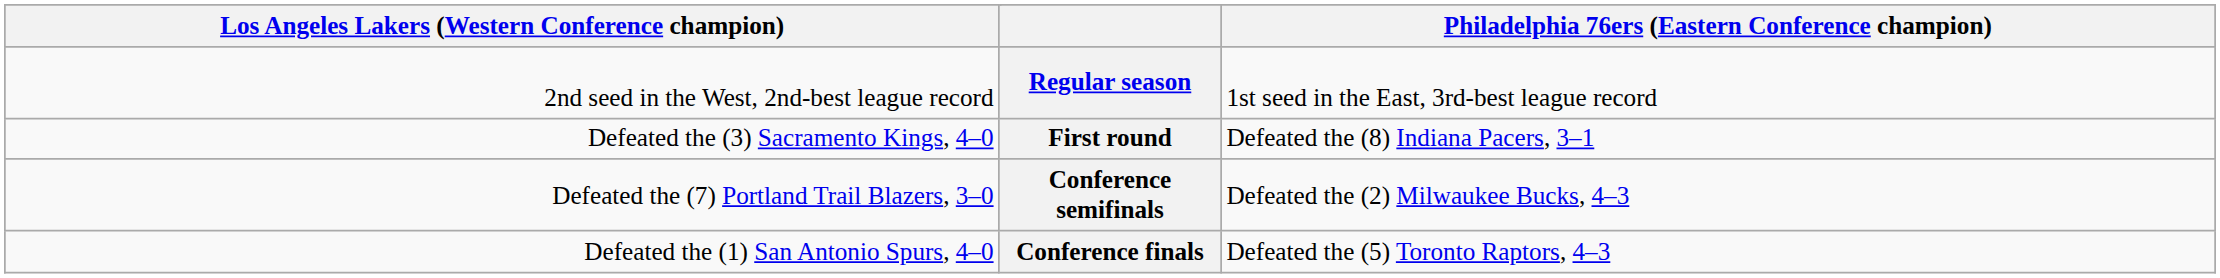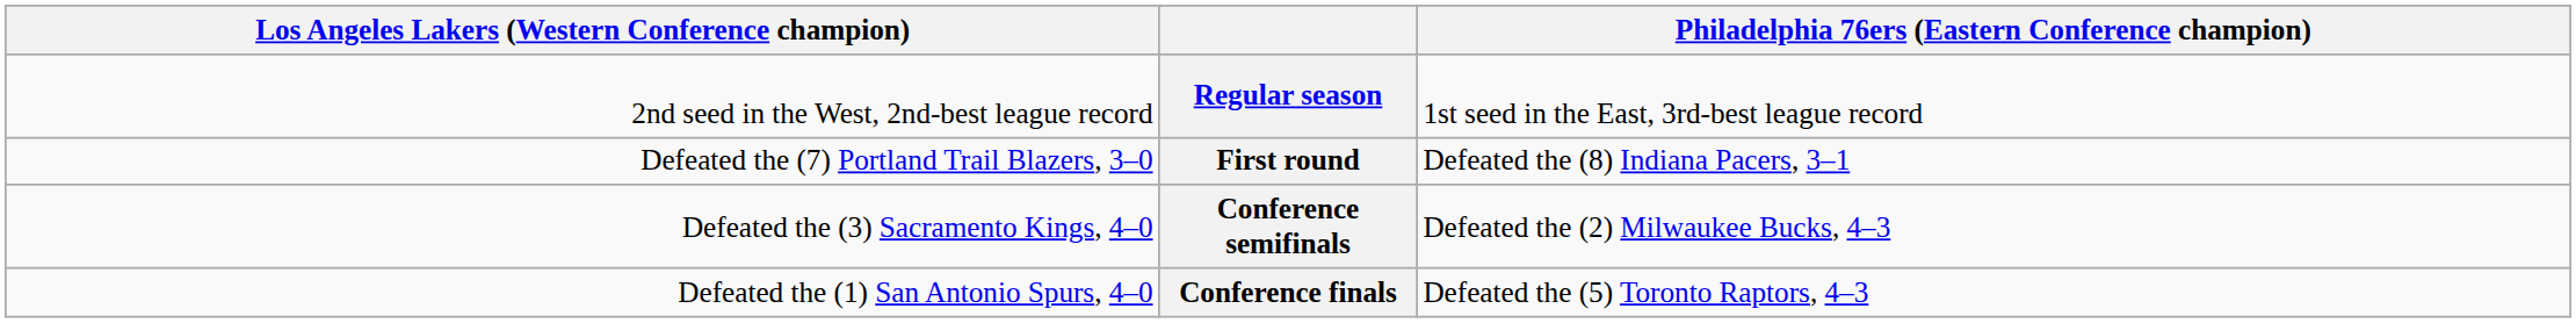First round | column 1: Defeated the (3) Sacramento Kings, 4–0 -> Defeated the (7) Portland Trail Blazers, 3–0
Conference semifinals | column 1: Defeated the (7) Portland Trail Blazers, 3–0 -> Defeated the (3) Sacramento Kings, 4–0
